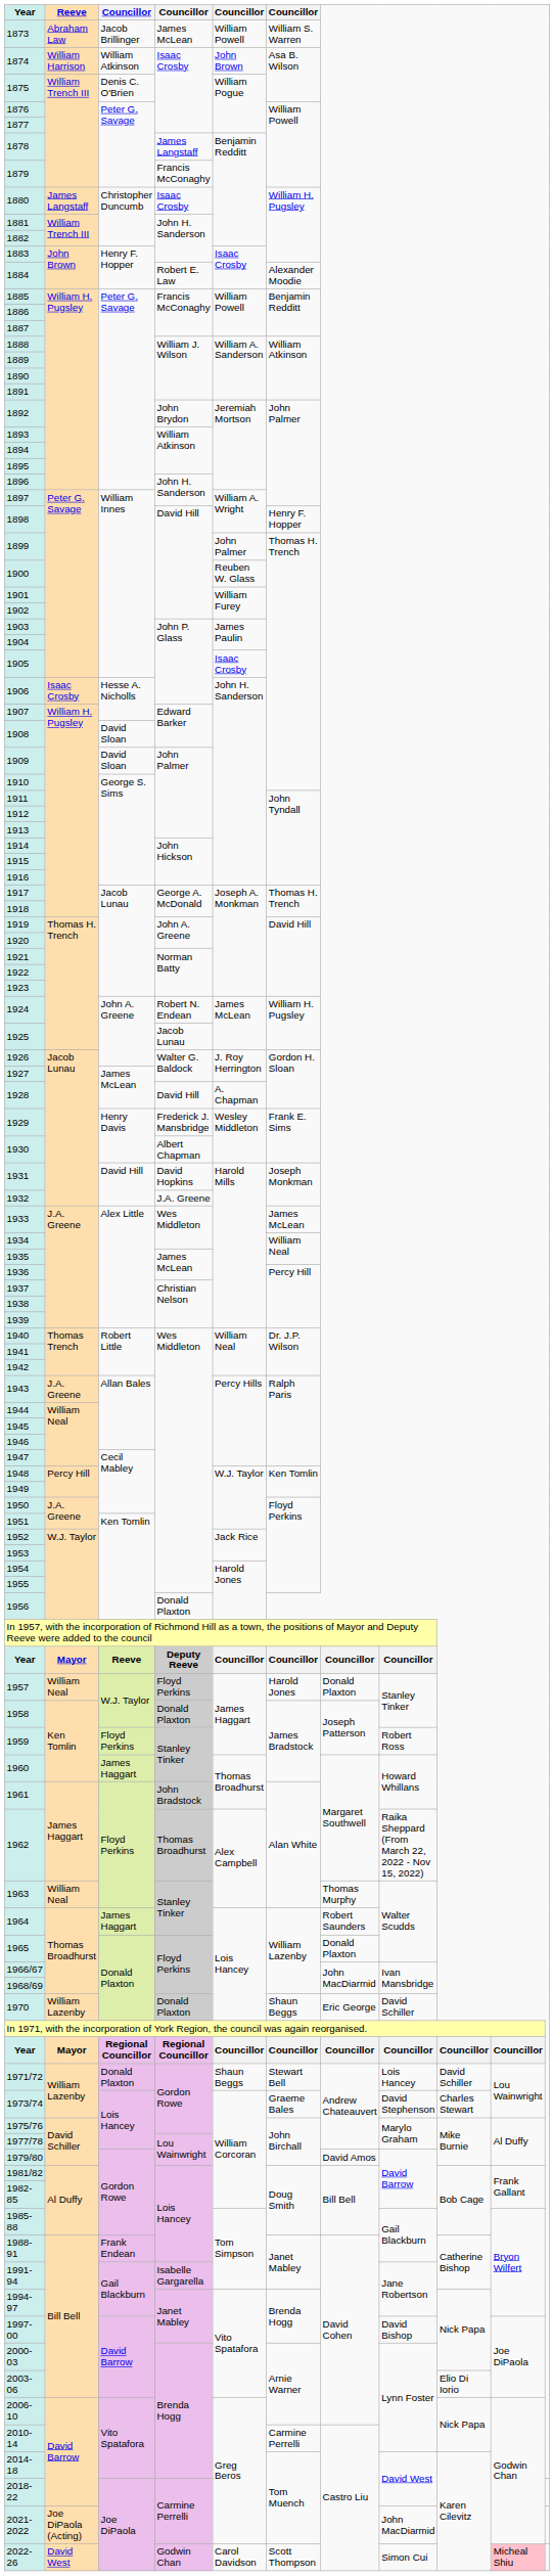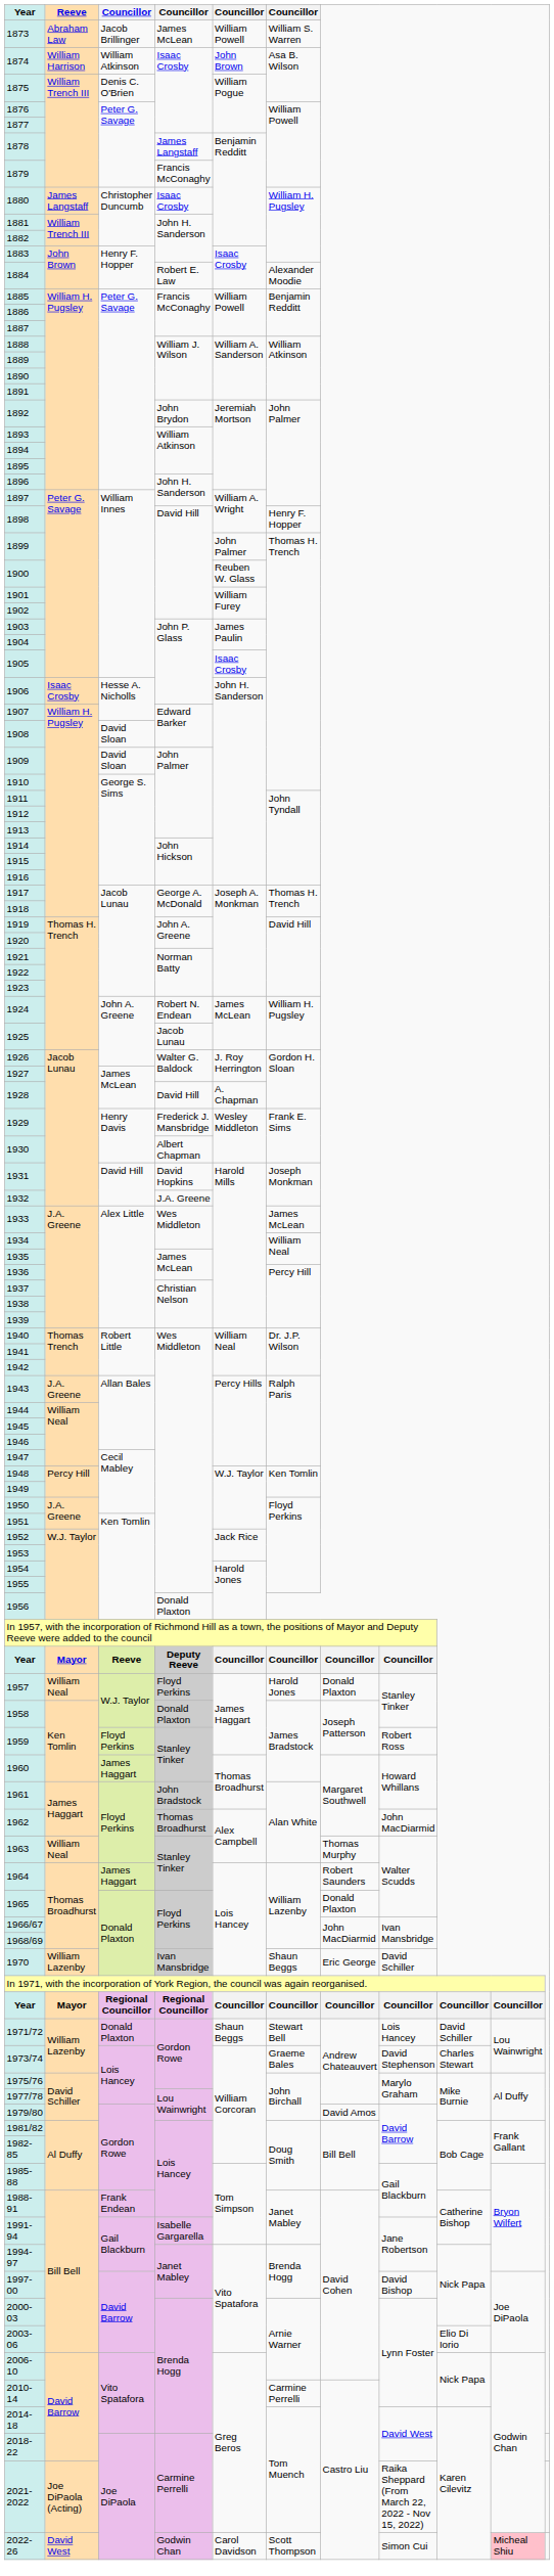1962 | column 8: Raika Sheppard (From March 22, 2022 - Nov 15, 2022) -> John MacDiarmid
1970 | column 4: Donald Plaxton -> Ivan Mansbridge
2021-2022 | column 8: John MacDiarmid -> Raika Sheppard (From March 22, 2022 - Nov 15, 2022)
